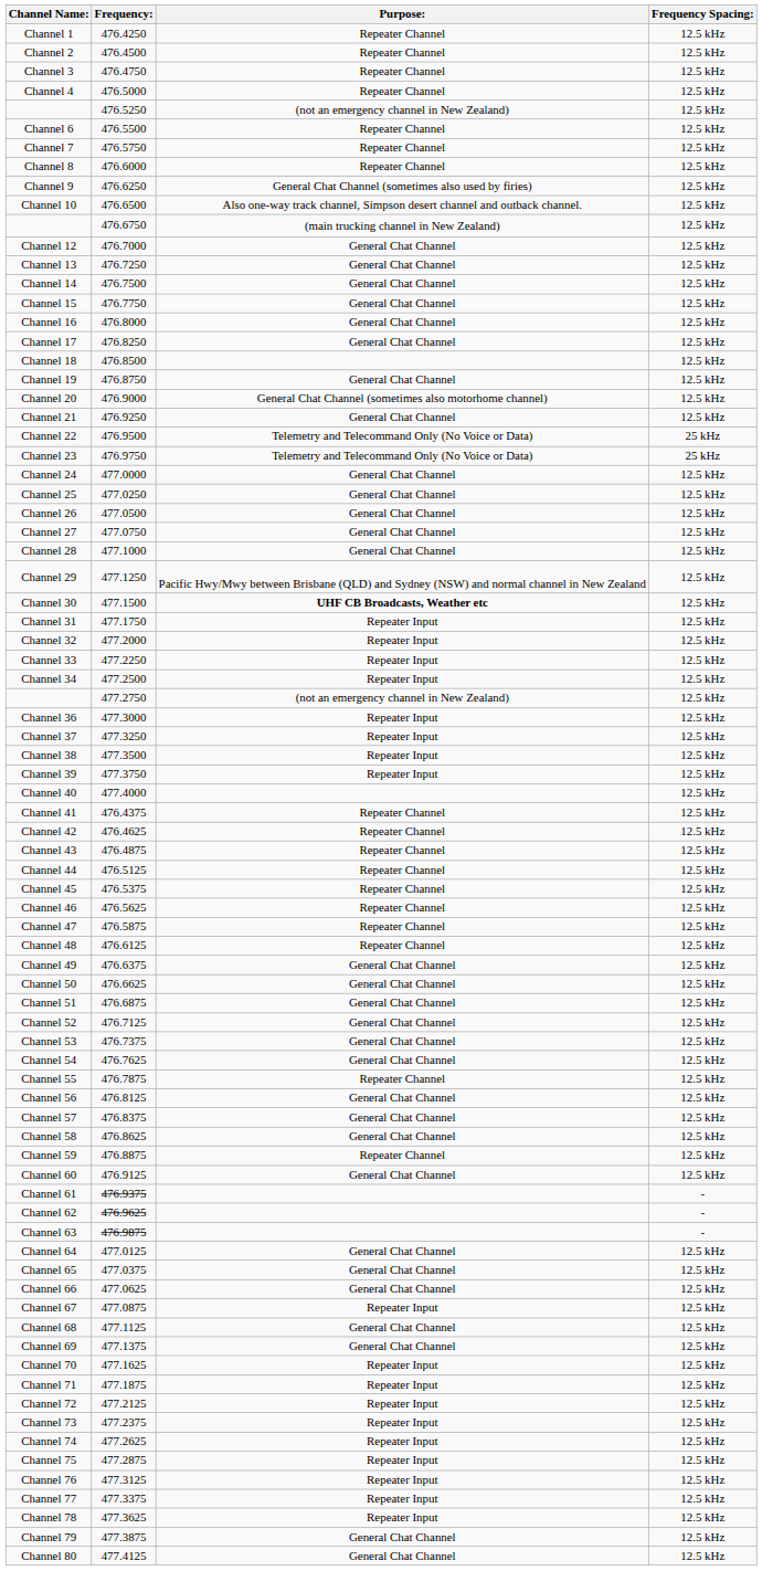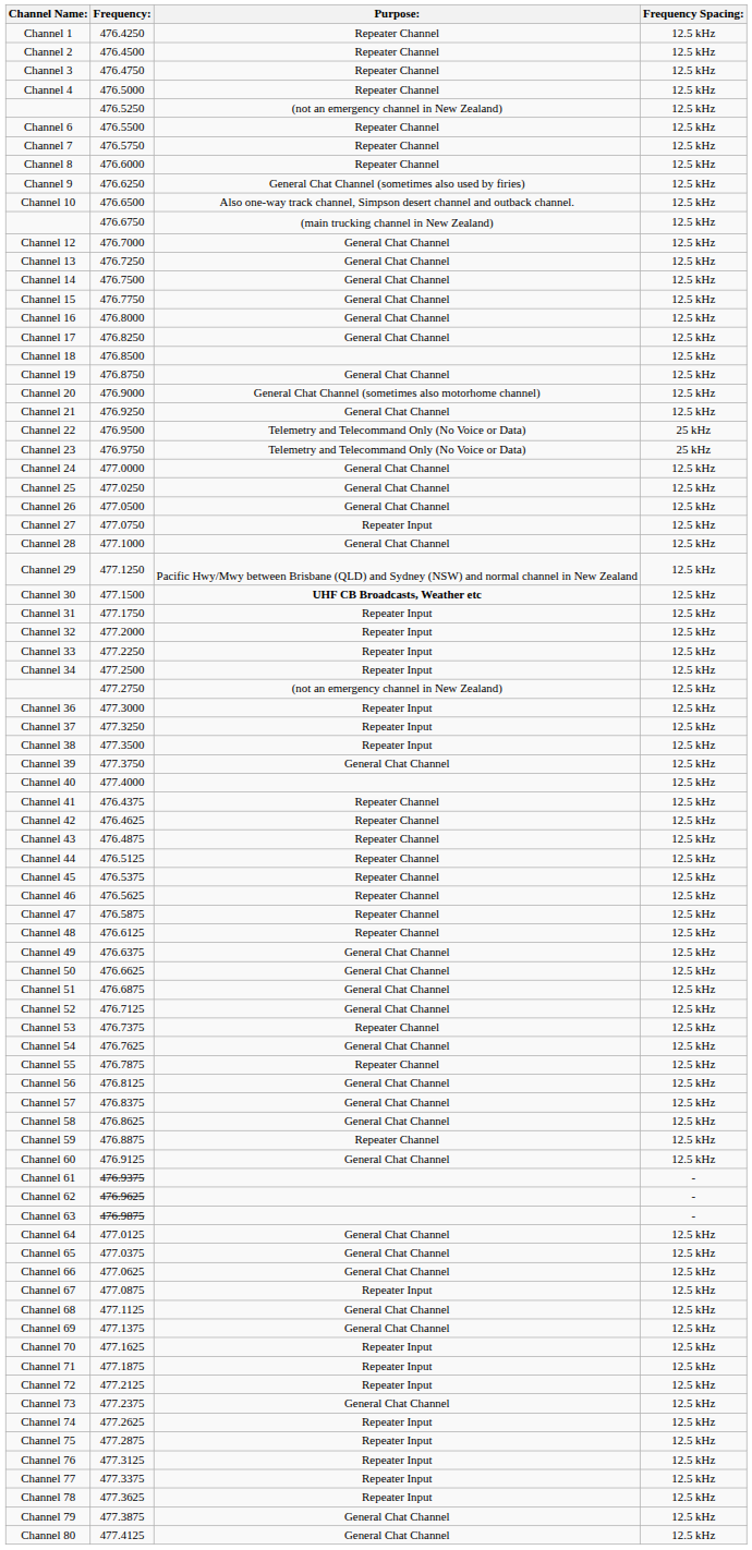Channel 27 | Purpose:: General Chat Channel -> Repeater Input
Channel 39 | Purpose:: Repeater Input -> General Chat Channel
Channel 53 | Purpose:: General Chat Channel -> Repeater Channel
Channel 73 | Purpose:: Repeater Input -> General Chat Channel
